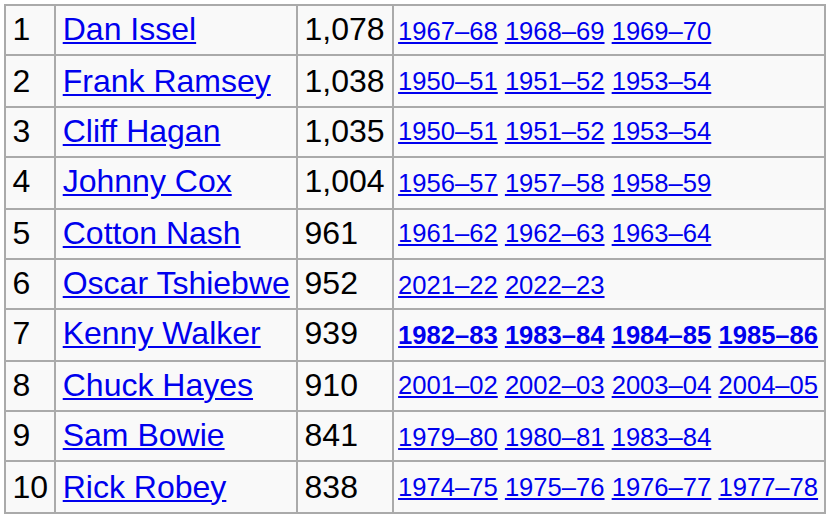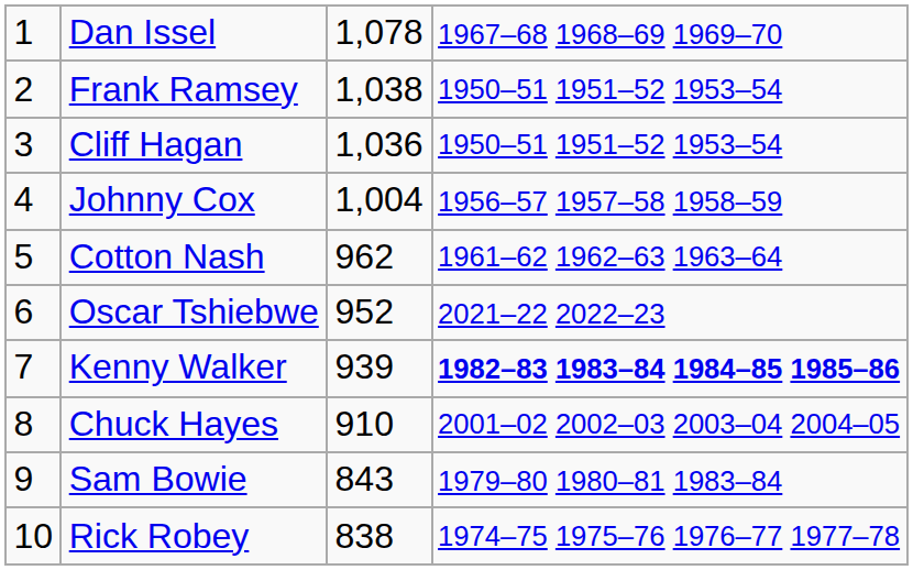Cliff Hagan | column 3: 1,035 -> 1,036
Cotton Nash | column 3: 961 -> 962
Sam Bowie | column 3: 841 -> 843
